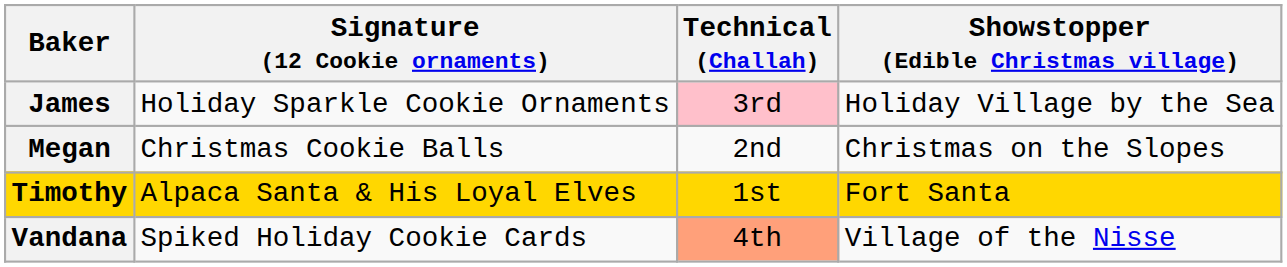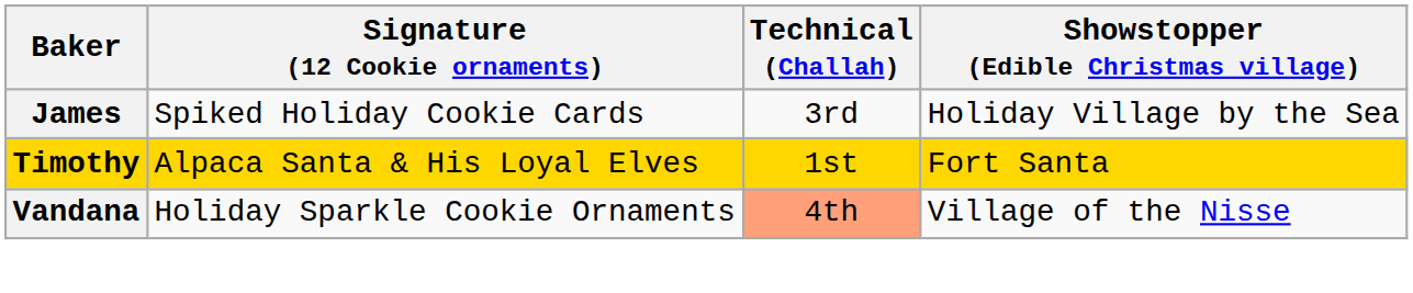James | Signature (12 Cookie ornaments): Holiday Sparkle Cookie Ornaments -> Spiked Holiday Cookie Cards
James | Technical (Challah): pink background -> no background
- row: Megan | Christmas Cookie Balls | 2nd | Christmas on the Slopes
Vandana | Signature (12 Cookie ornaments): Spiked Holiday Cookie Cards -> Holiday Sparkle Cookie Ornaments
